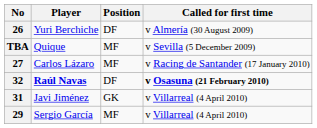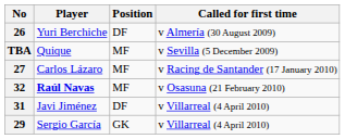32 | Position: DF -> MF
32 | Called for first time: bold -> normal
31 | Position: GK -> DF
29 | Position: MF -> GK
